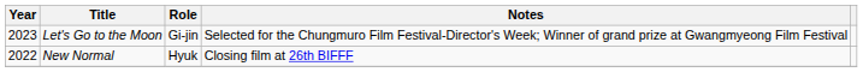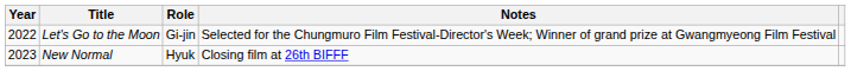Let's Go to the Moon | Year: 2023 -> 2022
New Normal | Year: 2022 -> 2023
